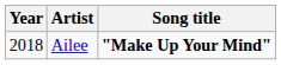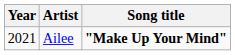Ailee | Year: 2018 -> 2021
